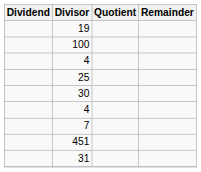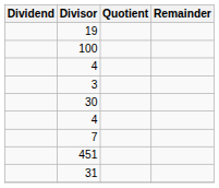- row: 25
+ row: 3
